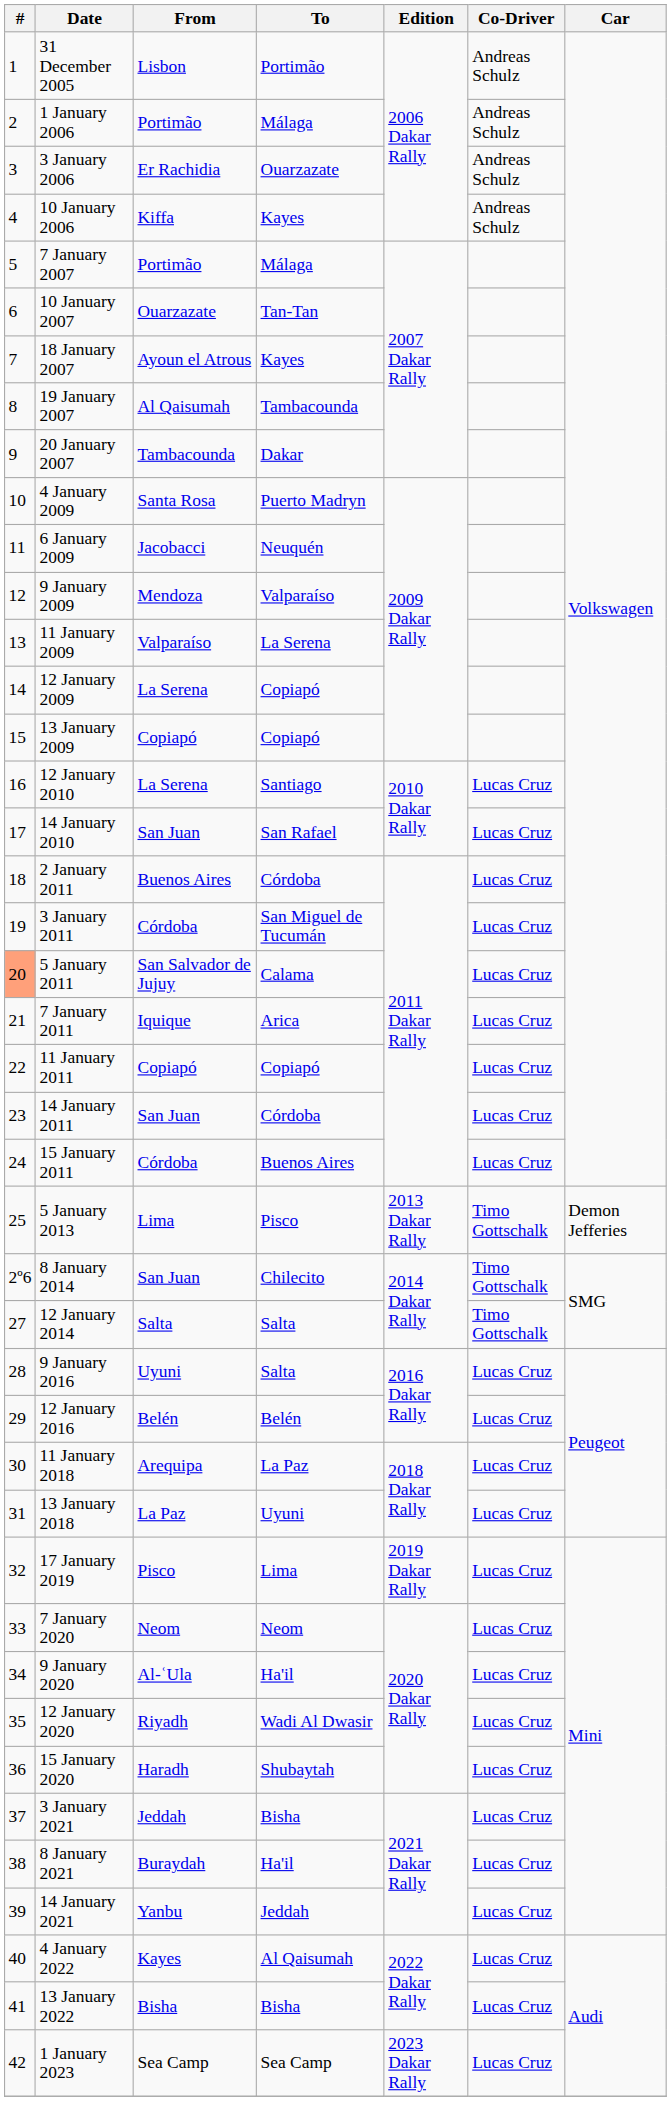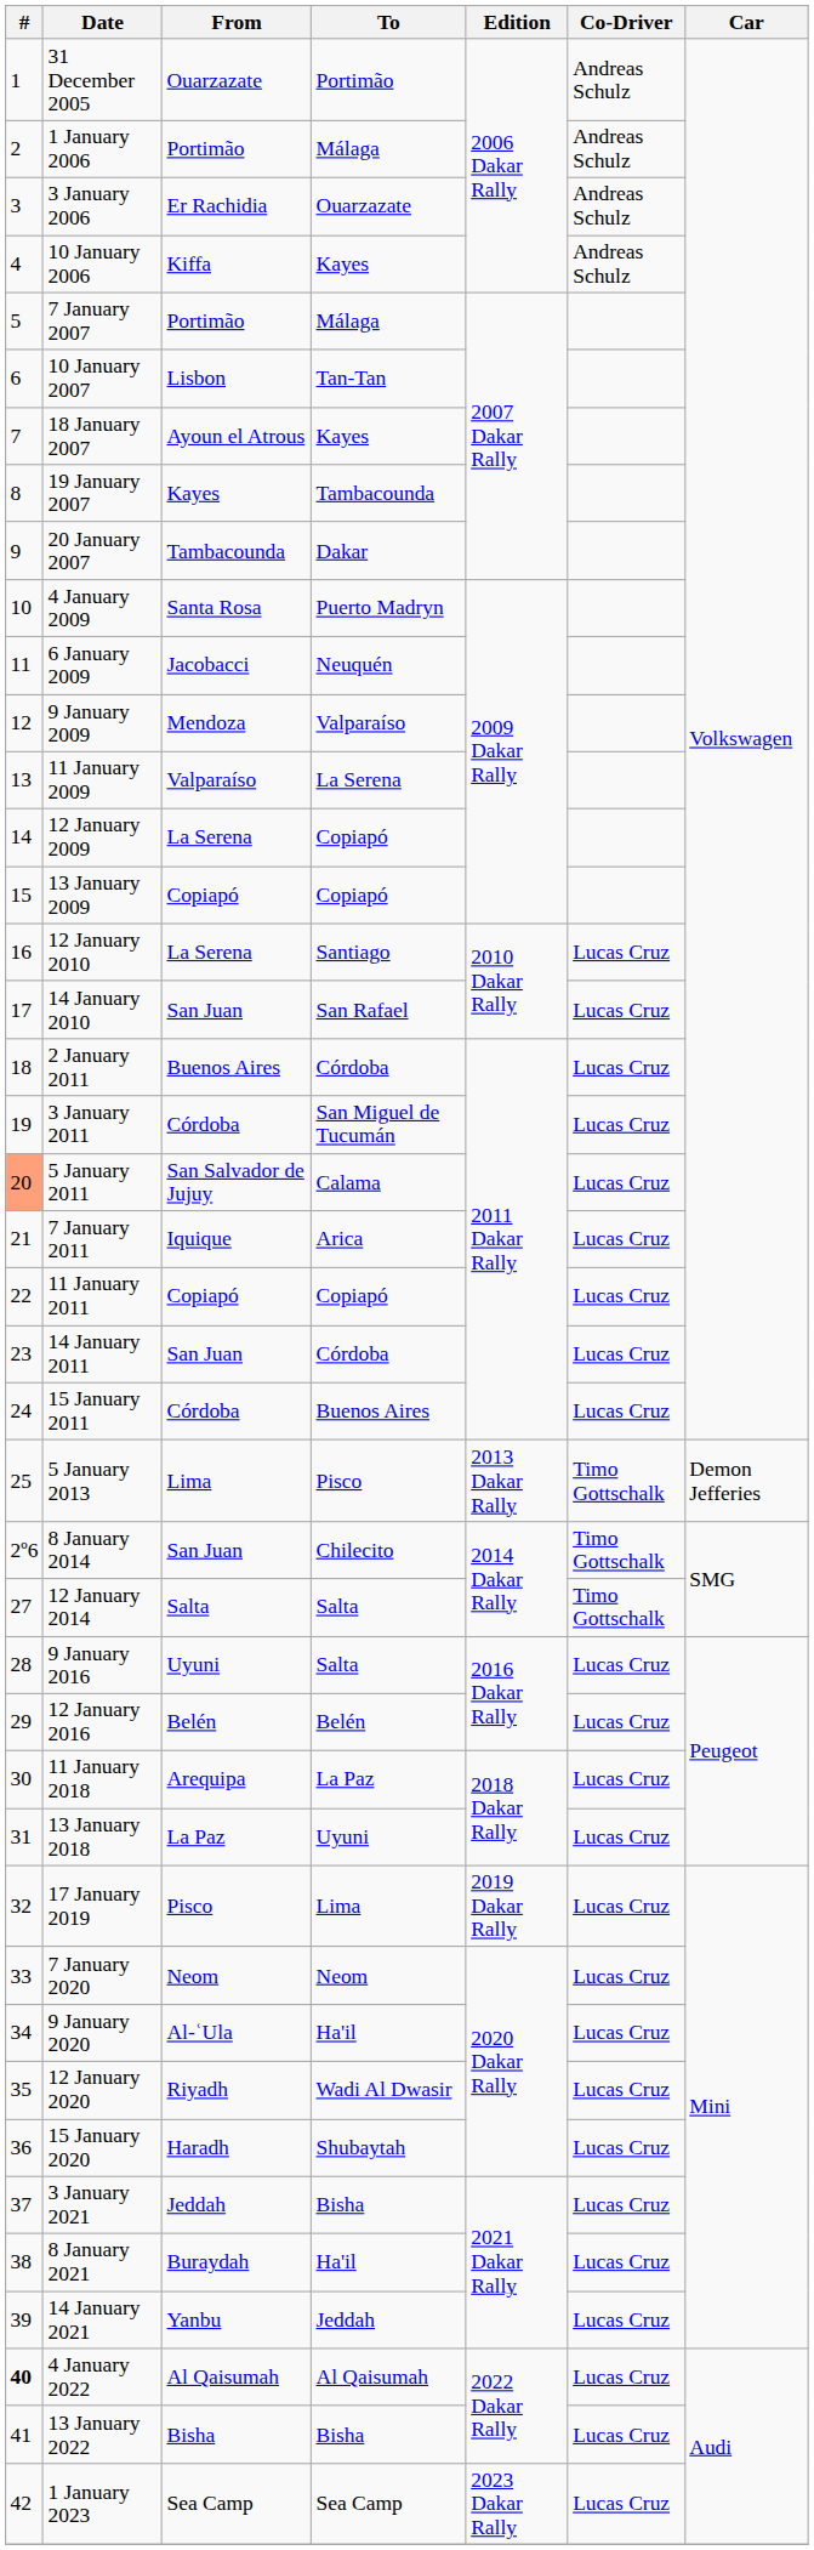31 December 2005 | From: Lisbon -> Ouarzazate
10 January 2007 | From: Ouarzazate -> Lisbon
19 January 2007 | From: Al Qaisumah -> Kayes
4 January 2022 | #: normal -> bold
4 January 2022 | From: Kayes -> Al Qaisumah
